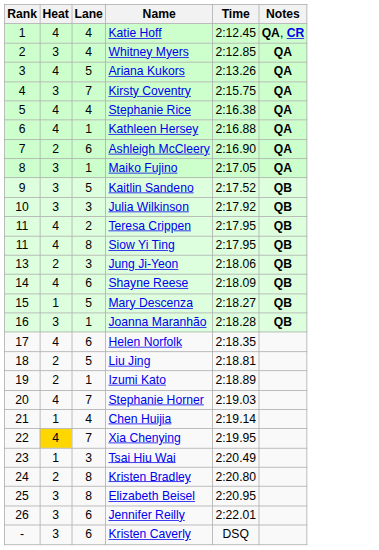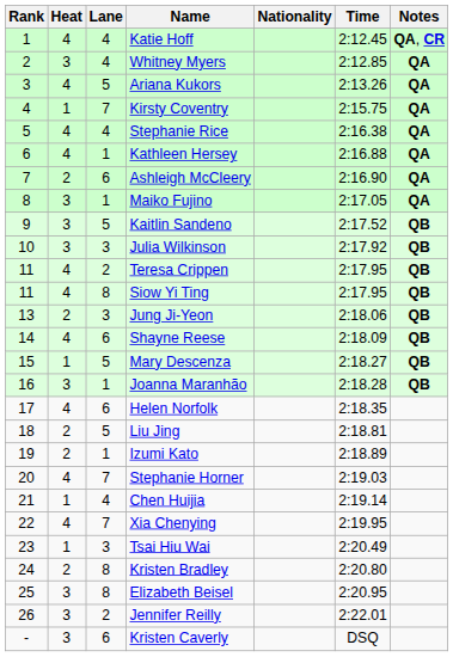+ column: Nationality
Kirsty Coventry | Heat: 3 -> 1
Xia Chenying | Heat: gold background -> no background
Jennifer Reilly | Lane: 6 -> 2
